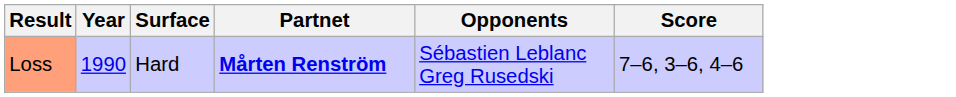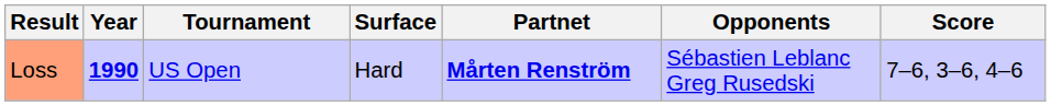+ column: Tournament | US Open
Loss | Year: normal -> bold
